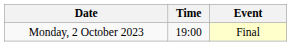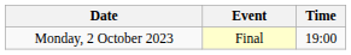columns swapped: Time <-> Event
